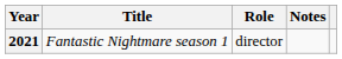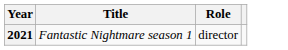- column: Notes
